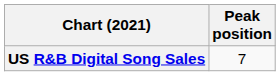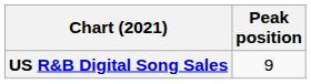US R&B Digital Song Sales | Peak position: 7 -> 9
